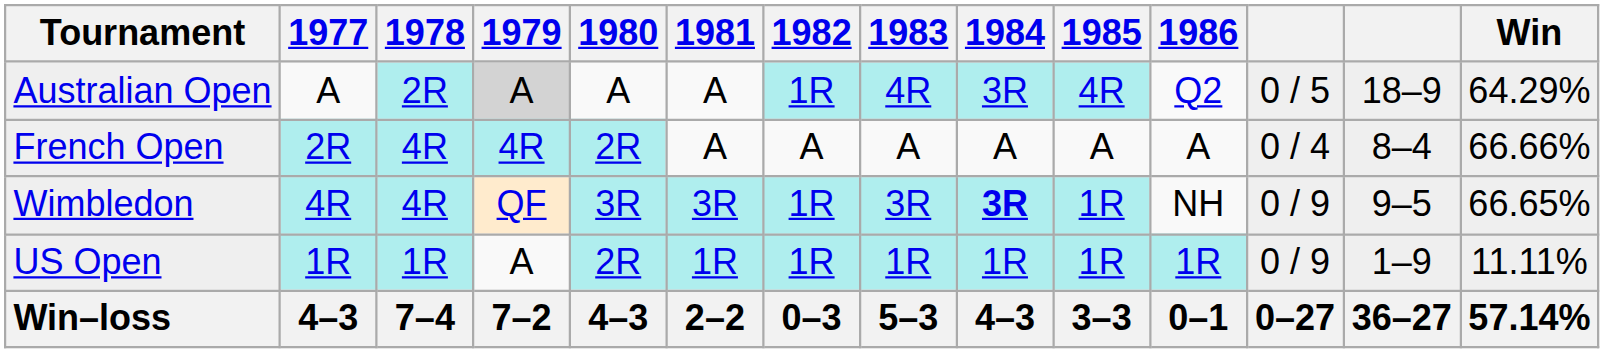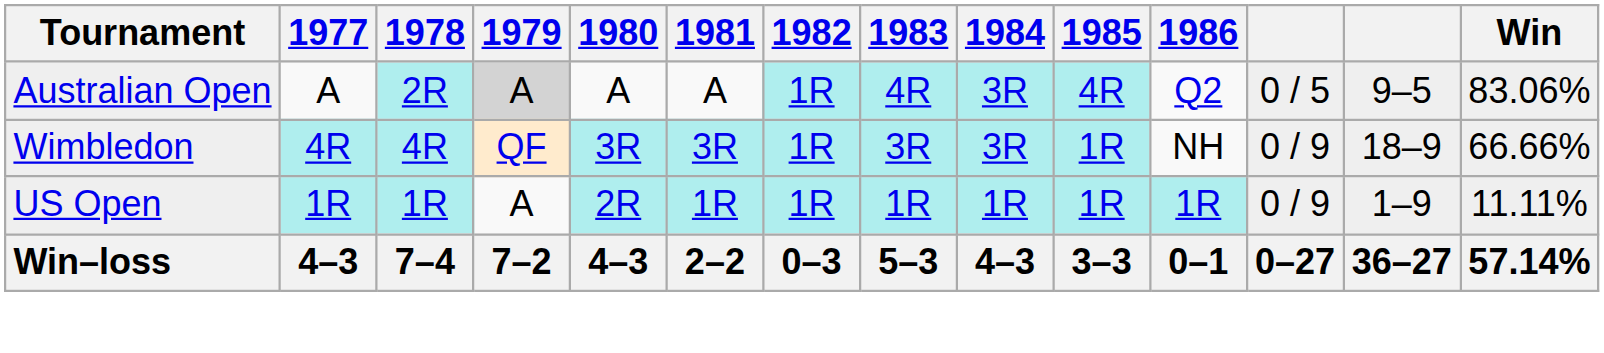Australian Open | column 13: 18–9 -> 9–5
Australian Open | Win: 64.29% -> 83.06%
- row: French Open | 2R | 4R | 4R | 2R | A | A | A | A | A | A | 0 / 4 | 8–4 | 66.66%
Wimbledon | 1984: bold -> normal
Wimbledon | column 13: 9–5 -> 18–9
Wimbledon | Win: 66.65% -> 66.66%
